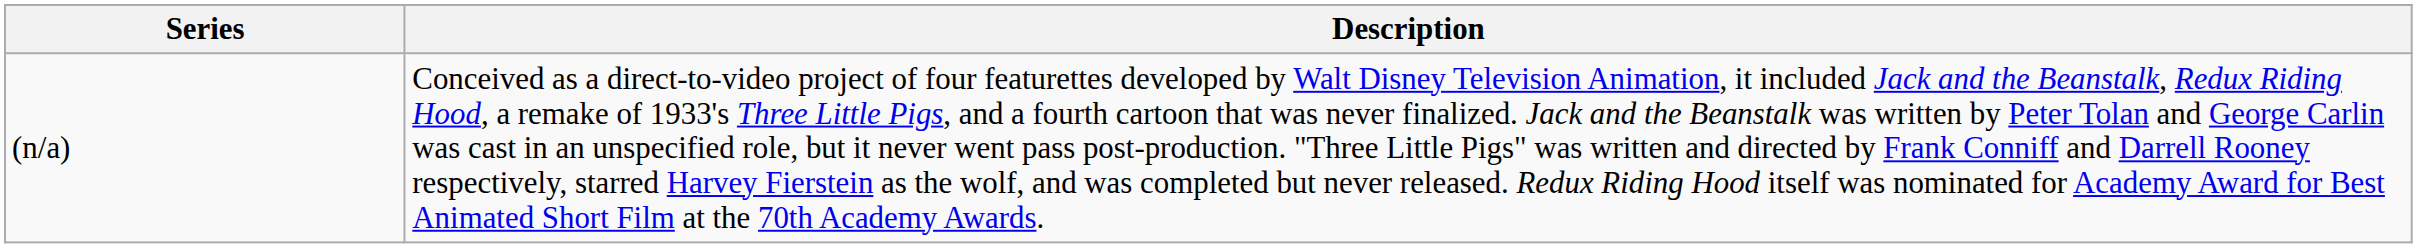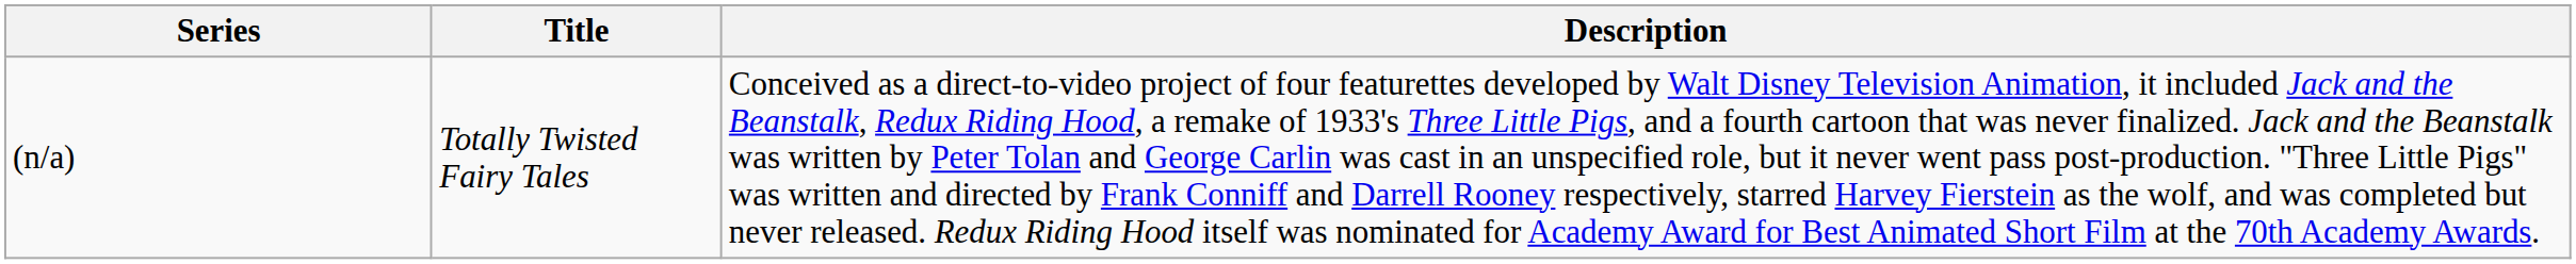+ column: Title | Totally Twisted Fairy Tales
